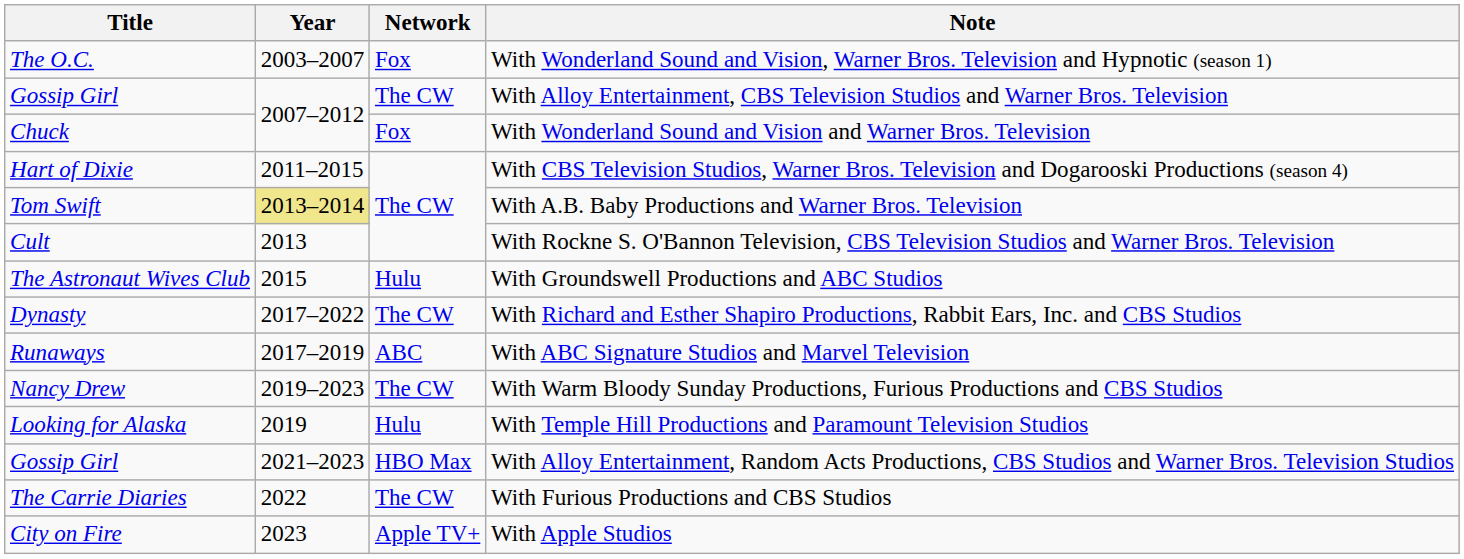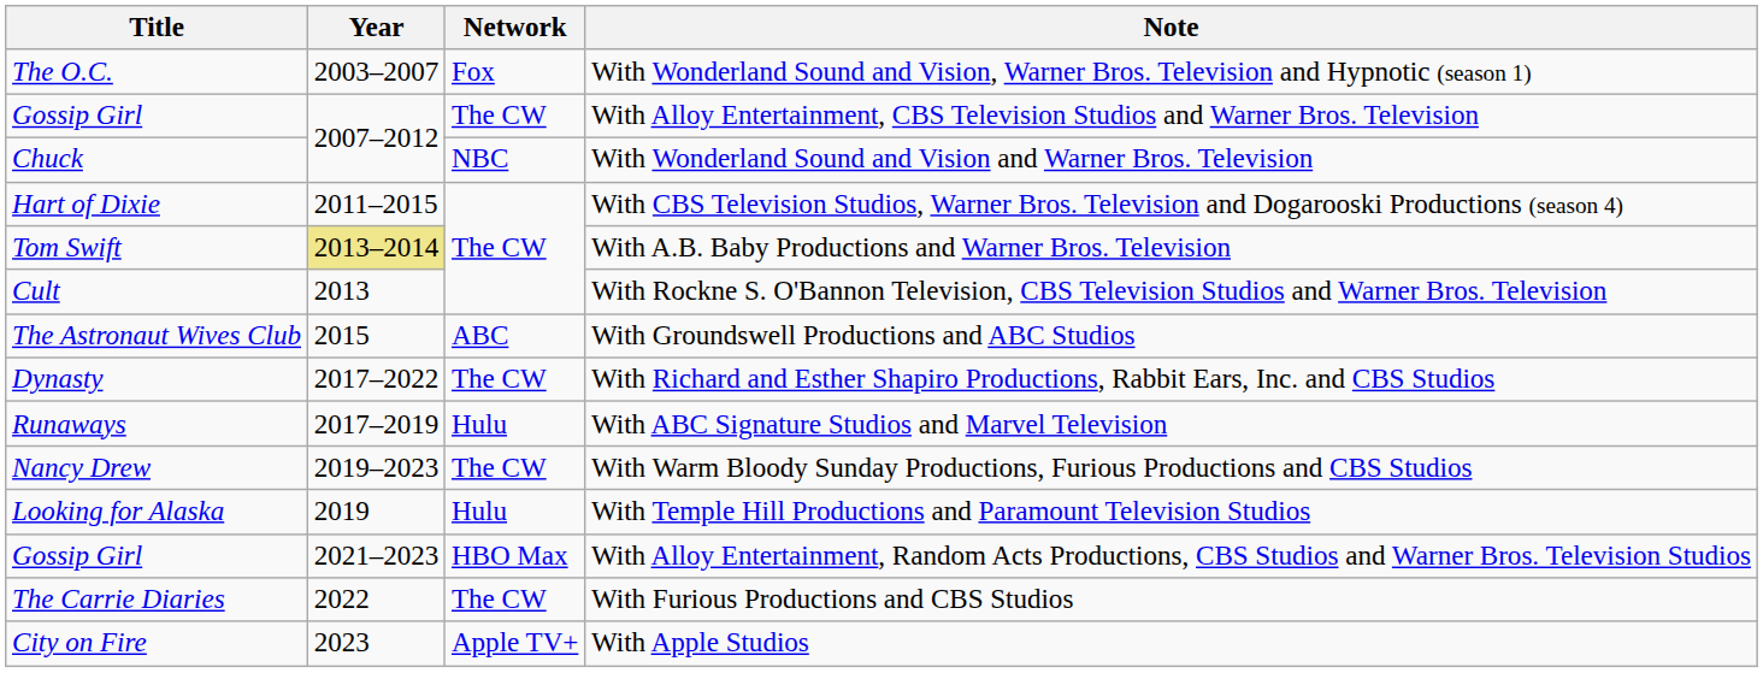With Wonderland Sound and Vision and Warner Bros. Television | Network: Fox -> NBC
With Groundswell Productions and ABC Studios | Network: Hulu -> ABC
With ABC Signature Studios and Marvel Television | Network: ABC -> Hulu
